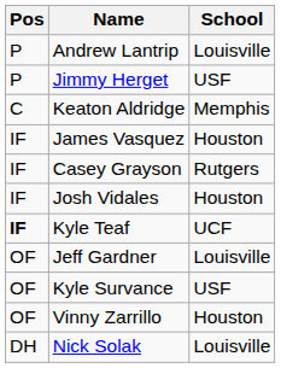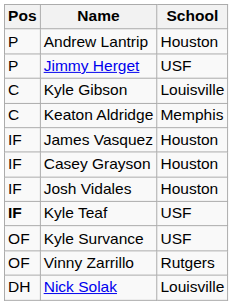Andrew Lantrip | School: Louisville -> Houston
+ row: C | Kyle Gibson | Louisville
Casey Grayson | School: Rutgers -> Houston
Kyle Teaf | School: UCF -> USF
- row: OF | Jeff Gardner | Louisville
Vinny Zarrillo | School: Houston -> Rutgers
